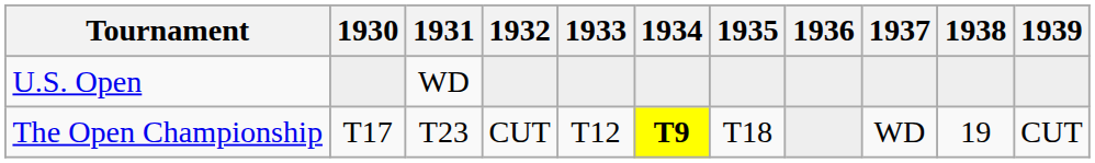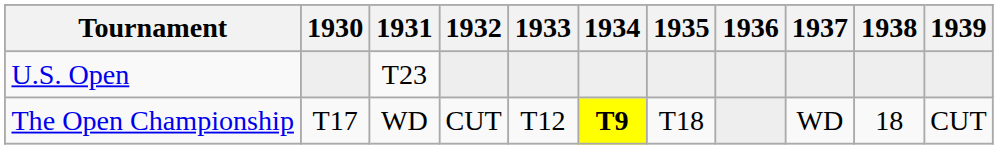U.S. Open | 1931: WD -> T23
The Open Championship | 1931: T23 -> WD
The Open Championship | 1938: 19 -> 18
